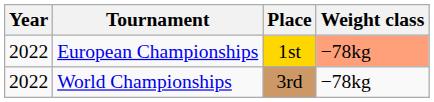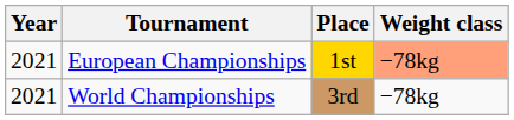European Championships | Year: 2022 -> 2021
World Championships | Year: 2022 -> 2021
